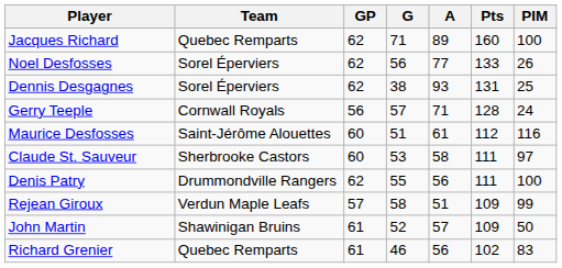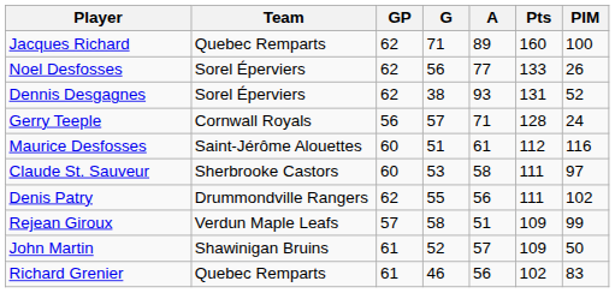Dennis Desgagnes | PIM: 25 -> 52
Denis Patry | PIM: 100 -> 102
